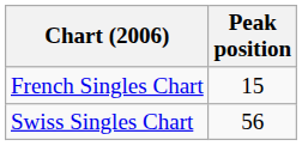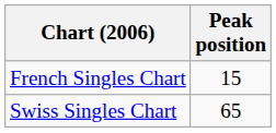Swiss Singles Chart | Peak position: 56 -> 65
